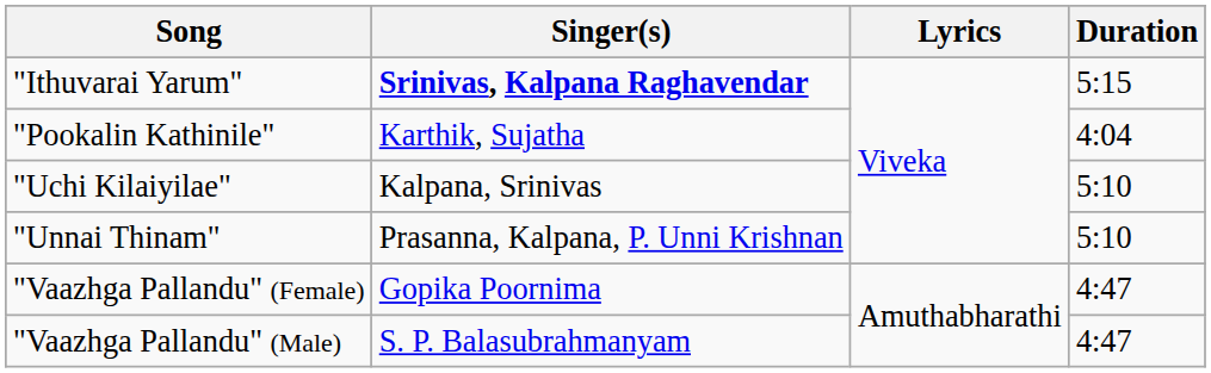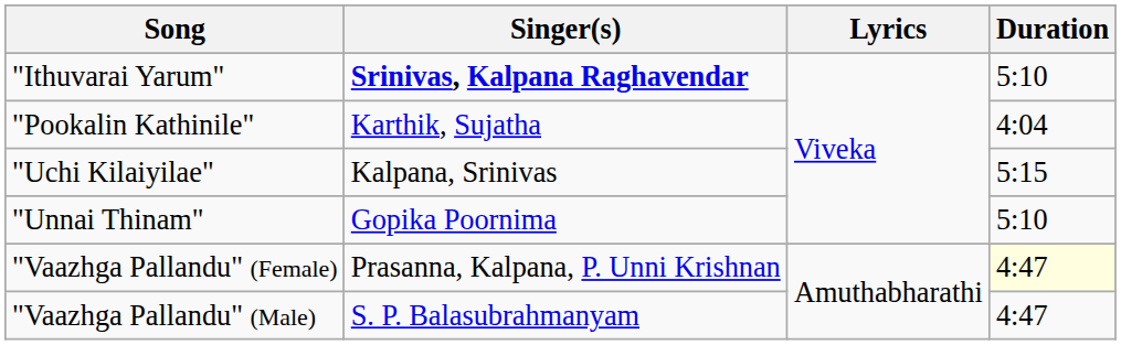"Ithuvarai Yarum" | Duration: 5:15 -> 5:10
"Uchi Kilaiyilae" | Duration: 5:10 -> 5:15
"Unnai Thinam" | Singer(s): Prasanna, Kalpana, P. Unni Krishnan -> Gopika Poornima
"Vaazhga Pallandu" (Female) | Singer(s): Gopika Poornima -> Prasanna, Kalpana, P. Unni Krishnan
"Vaazhga Pallandu" (Female) | Duration: no background -> lightyellow background
